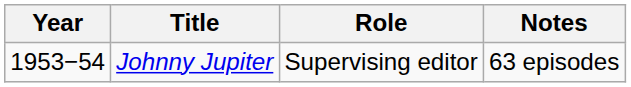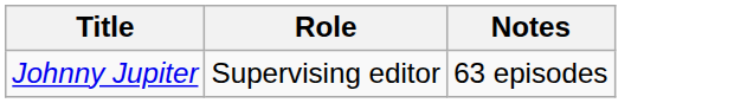- column: Year | 1953−54
